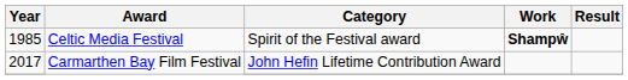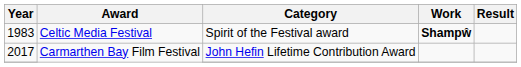Celtic Media Festival | Year: 1985 -> 1983
